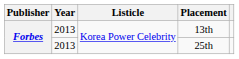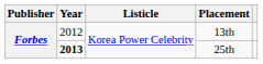13th | Year: 2013 -> 2012
25th | Year: normal -> bold
